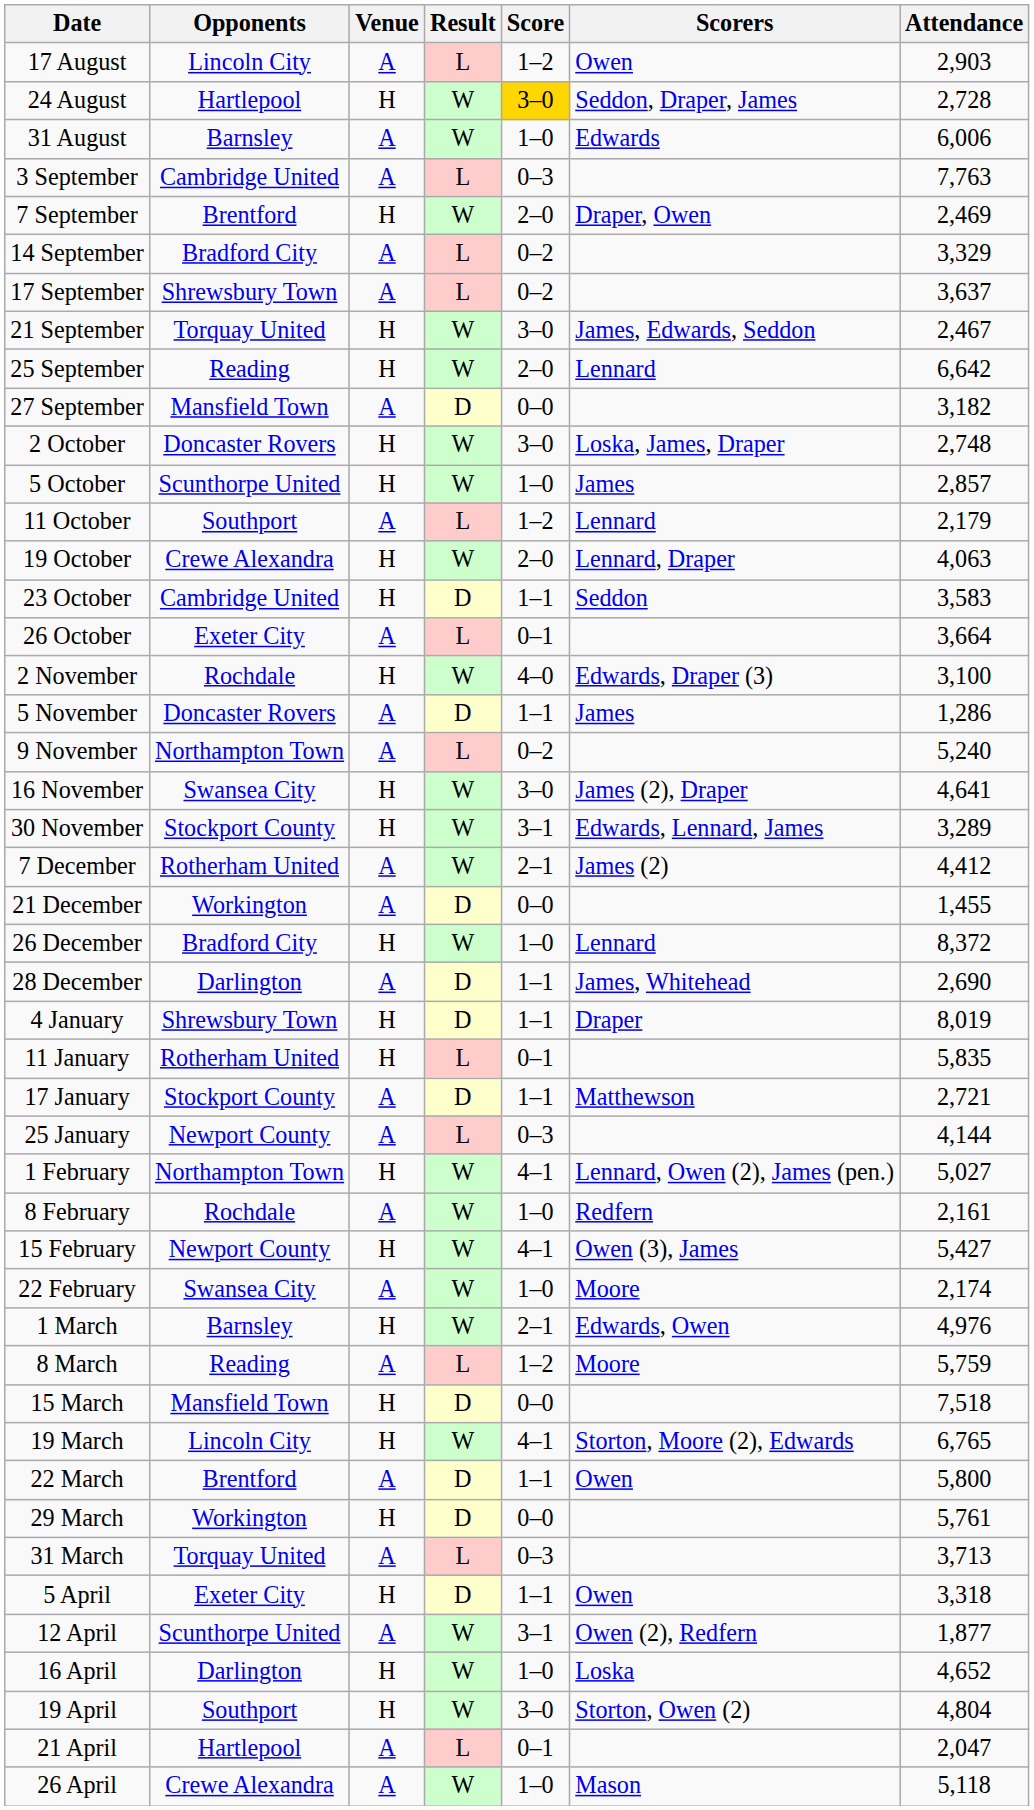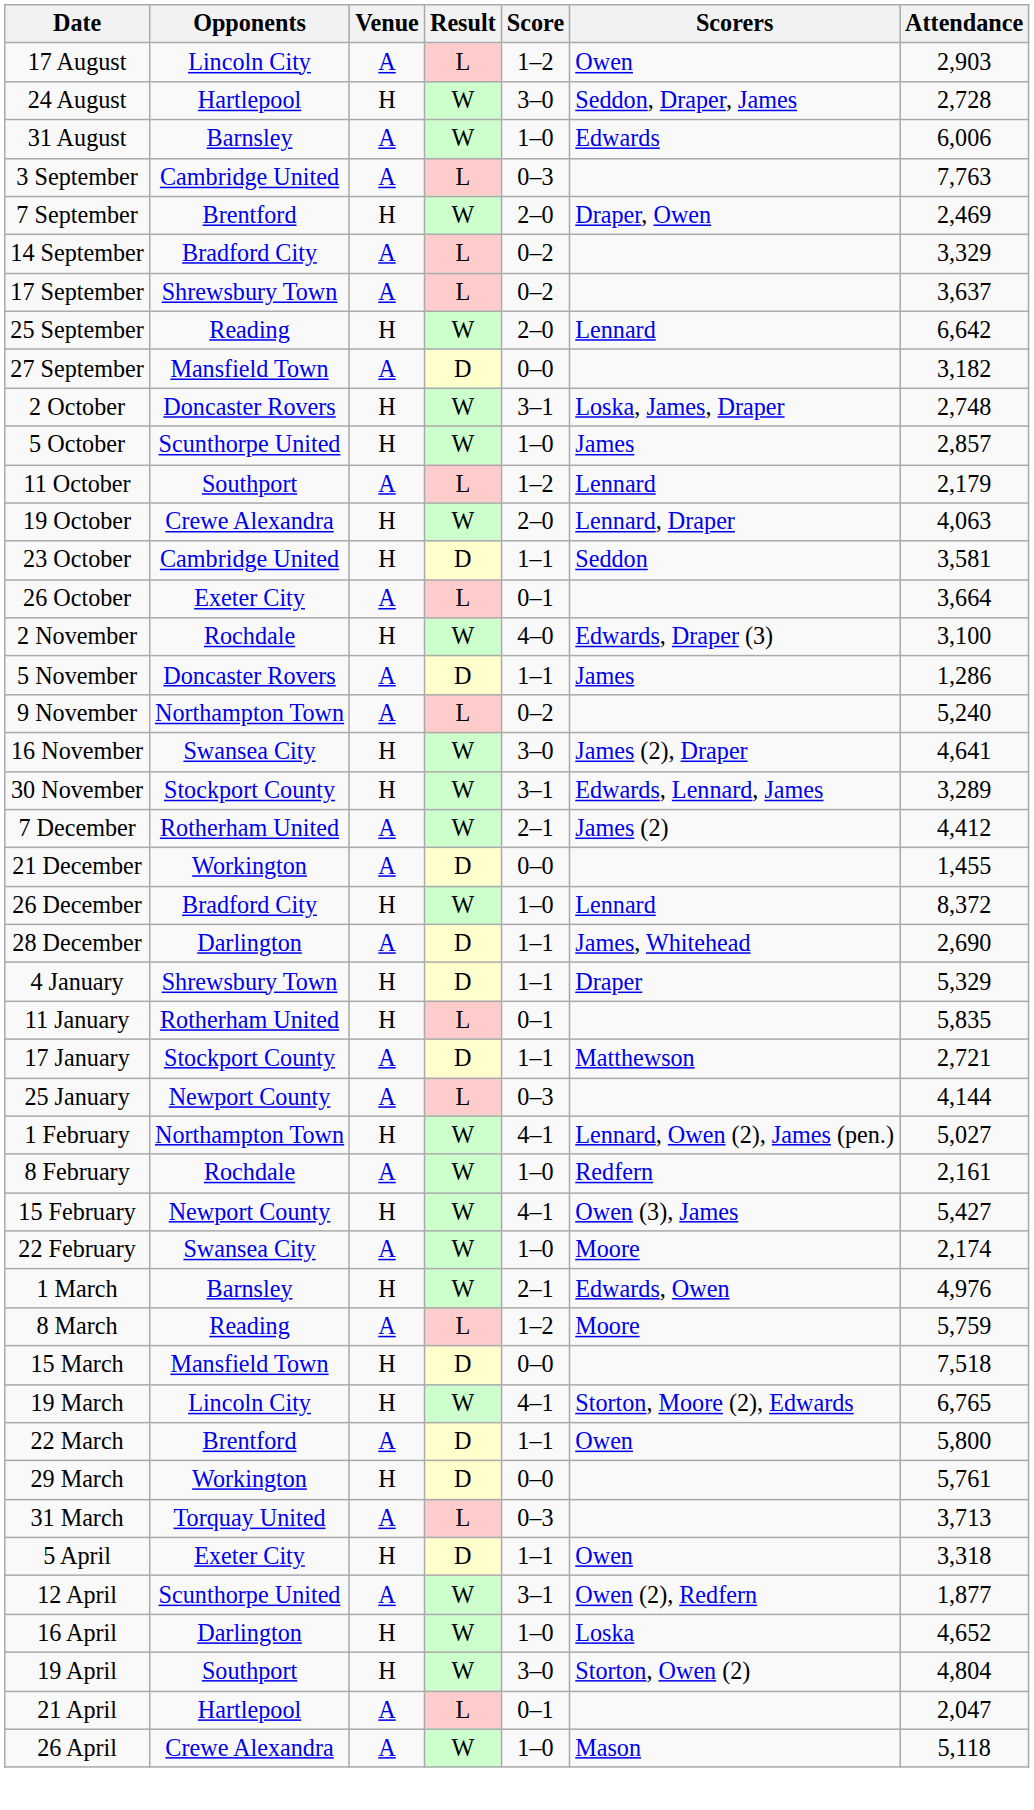24 August | Score: gold background -> no background
- row: 21 September | Torquay United | H | W | 3–0 | James, Edwards, Seddon | 2,467
2 October | Score: 3–0 -> 3–1
23 October | Attendance: 3,583 -> 3,581
4 January | Attendance: 8,019 -> 5,329
